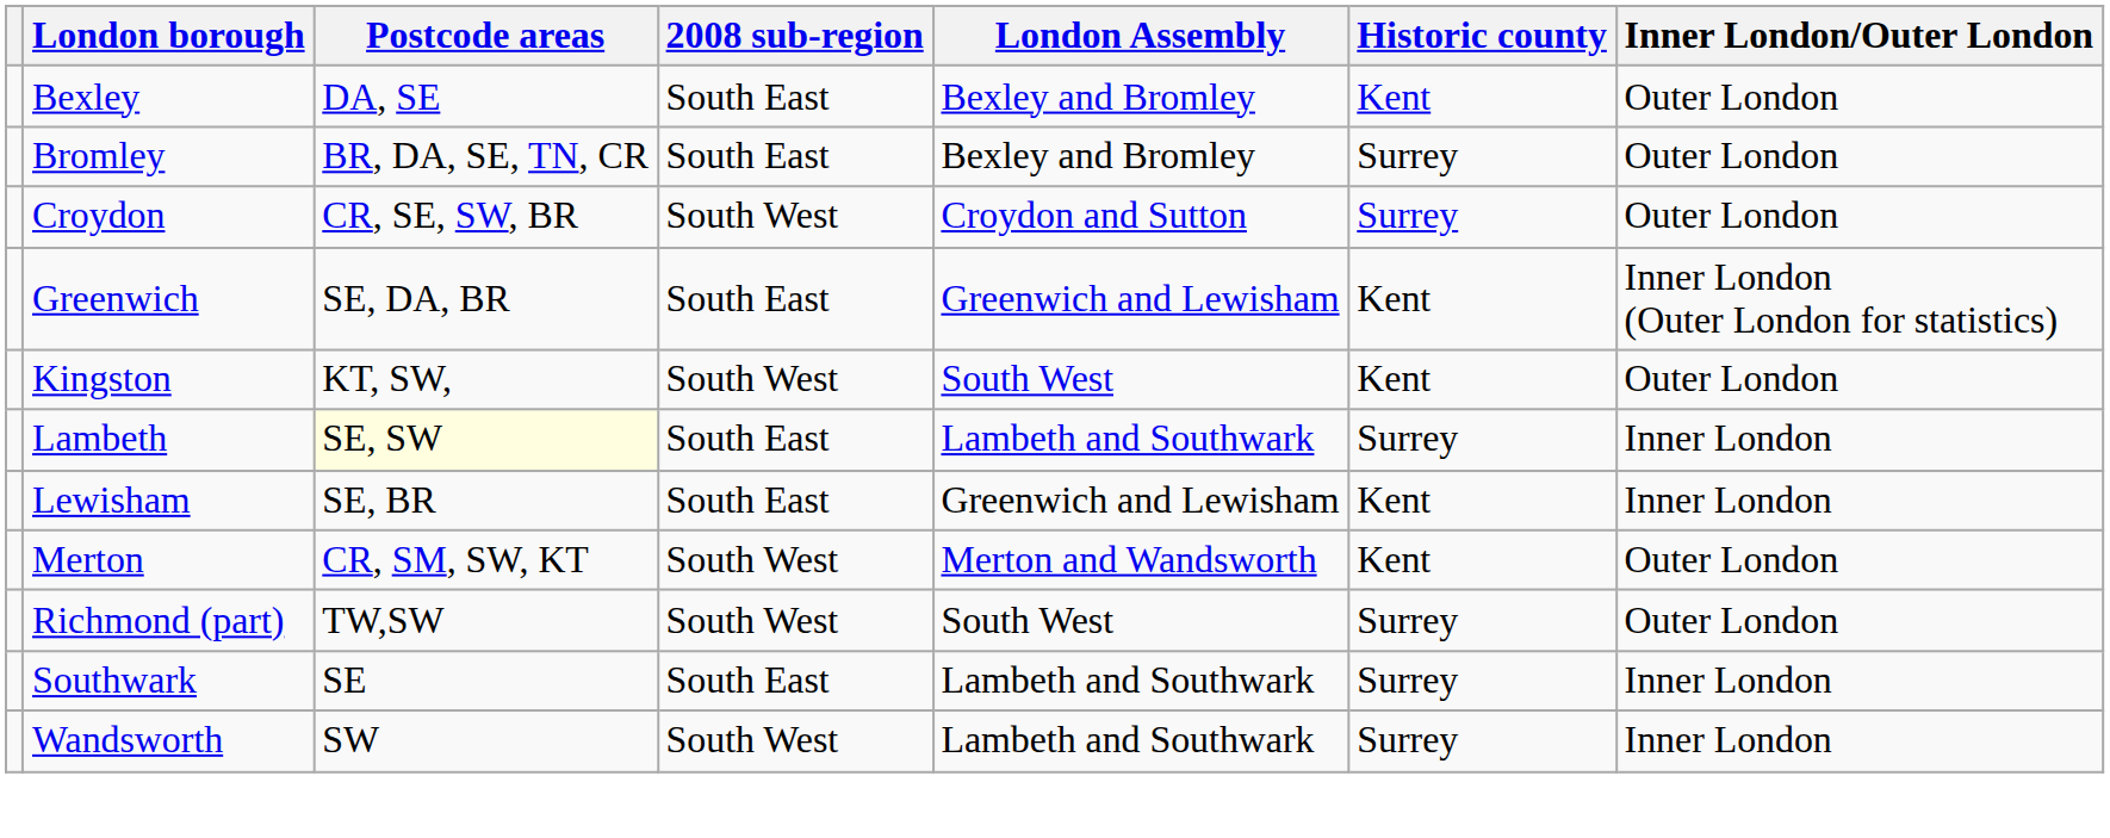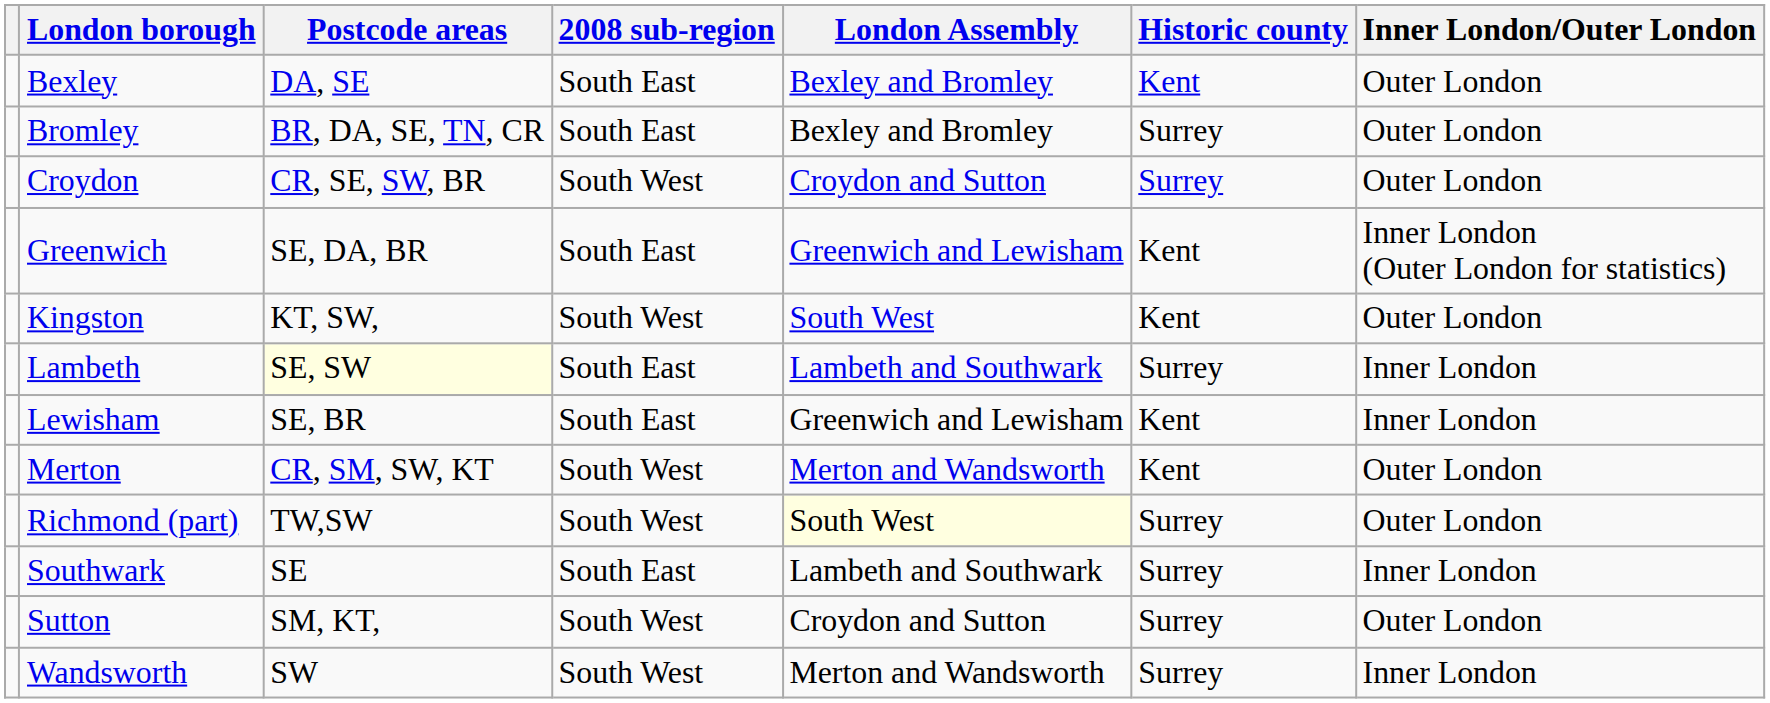Richmond (part) | London Assembly: no background -> lightyellow background
+ row: Sutton | SM, KT, | South West | Croydon and Sutton | Surrey | Outer London
Wandsworth | London Assembly: Lambeth and Southwark -> Merton and Wandsworth
